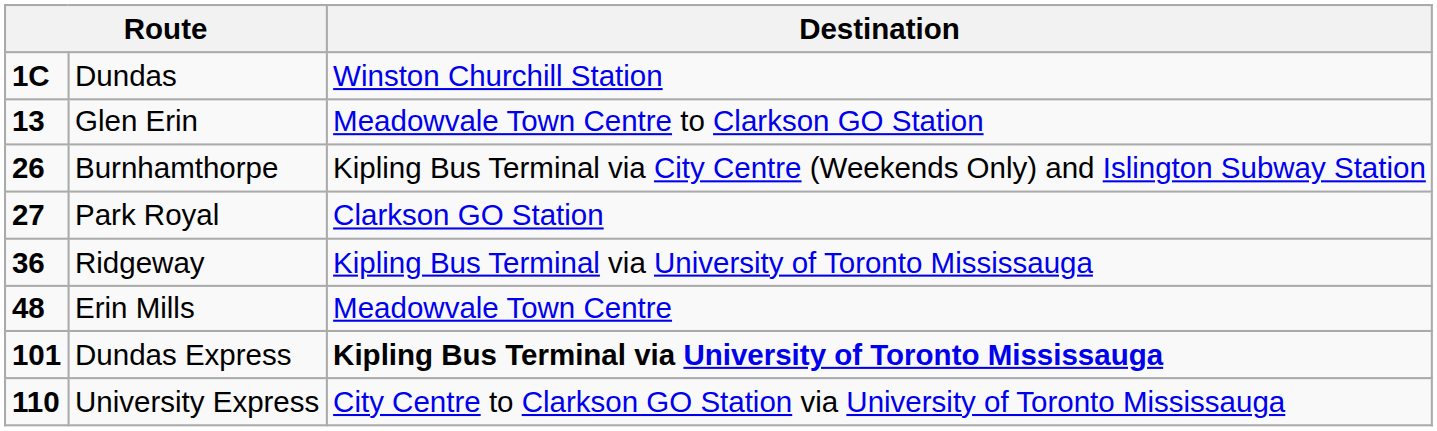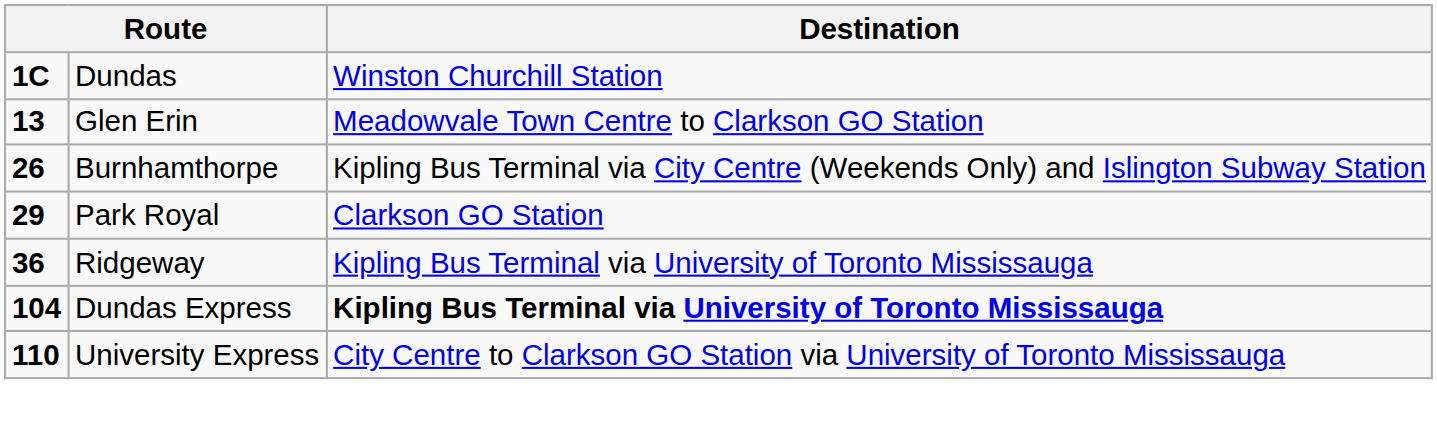Park Royal | column 1: 27 -> 29
- row: 48 | Erin Mills | Meadowvale Town Centre
Dundas Express | column 1: 101 -> 104
